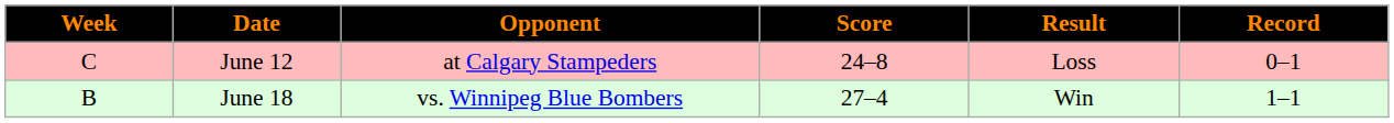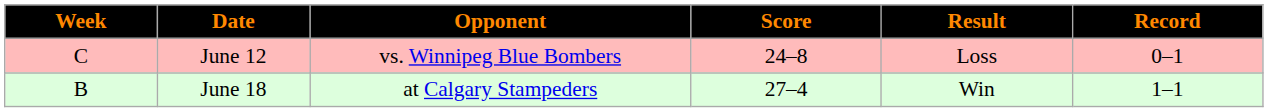June 12 | Opponent: at Calgary Stampeders -> vs. Winnipeg Blue Bombers
June 18 | Opponent: vs. Winnipeg Blue Bombers -> at Calgary Stampeders
